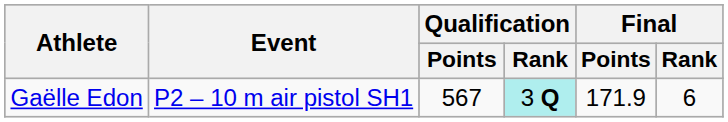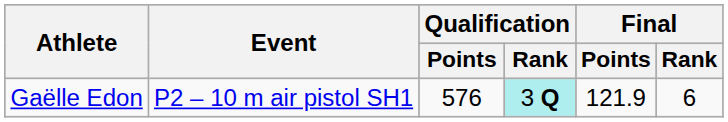Gaëlle Edon | Qualification / Points: 567 -> 576
Gaëlle Edon | Final / Points: 171.9 -> 121.9
